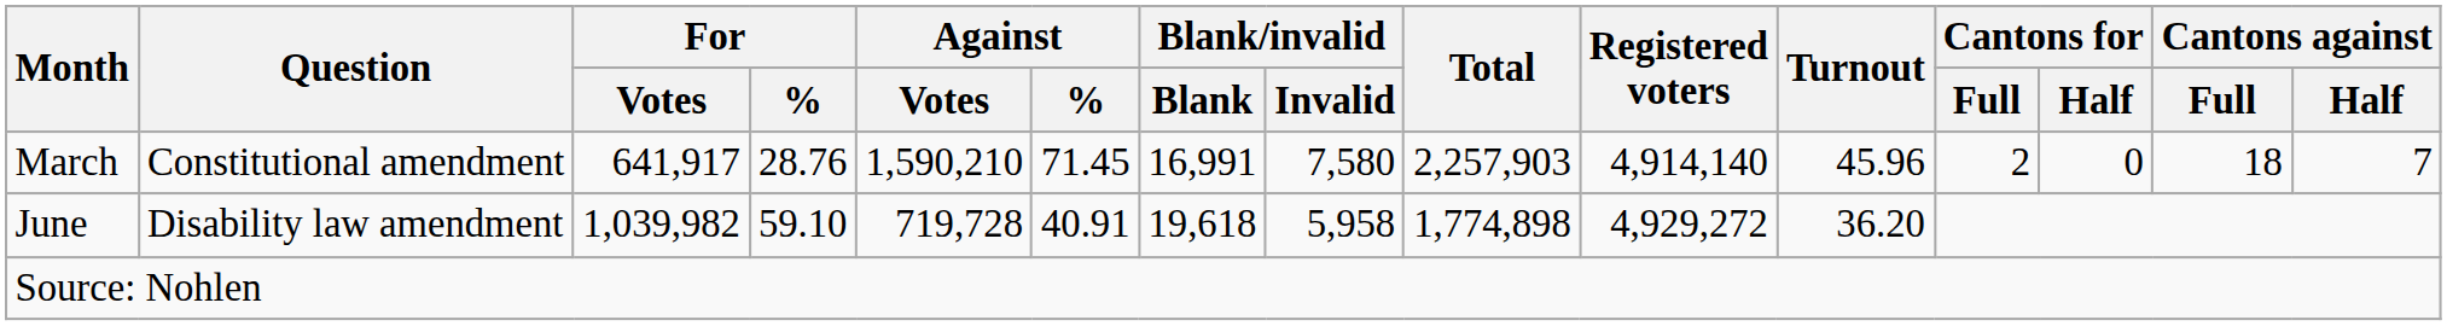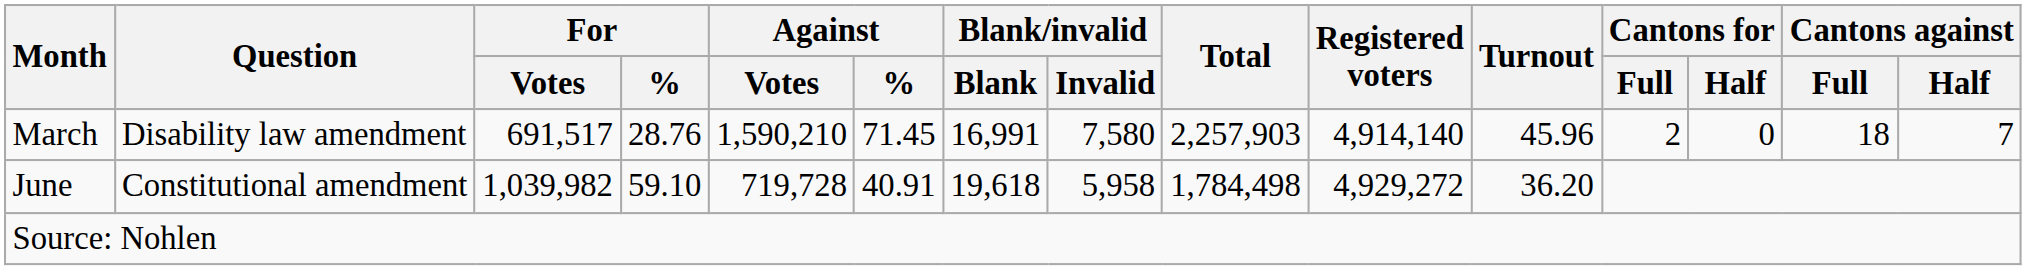March | Question: Constitutional amendment -> Disability law amendment
March | For / Votes: 641,917 -> 691,517
June | Question: Disability law amendment -> Constitutional amendment
June | Total: 1,774,898 -> 1,784,498
